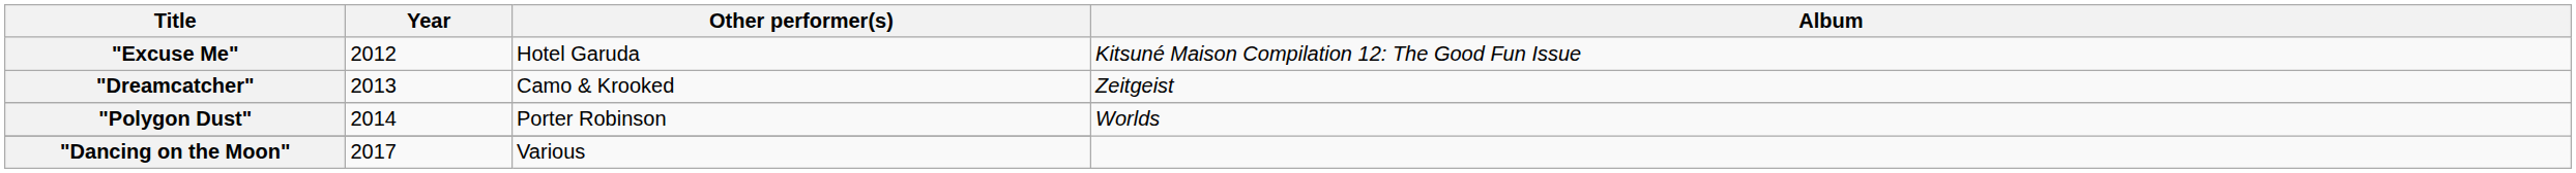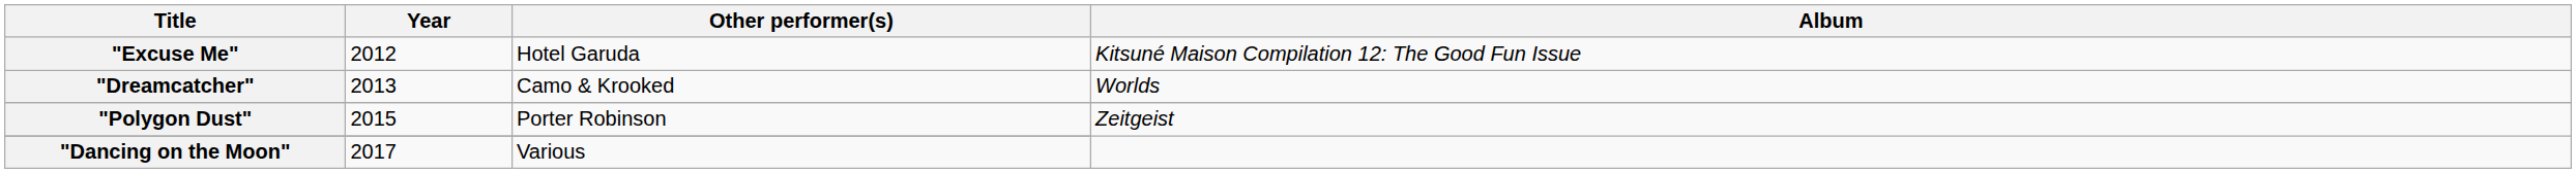"Dreamcatcher" | Album: Zeitgeist -> Worlds
"Polygon Dust" | Year: 2014 -> 2015
"Polygon Dust" | Album: Worlds -> Zeitgeist
